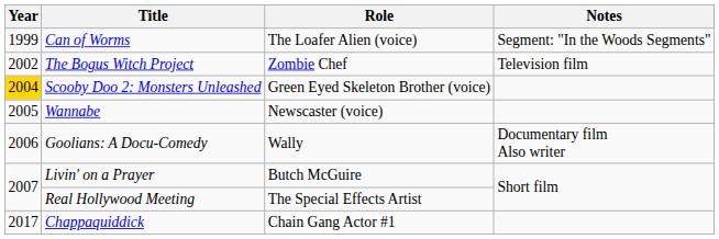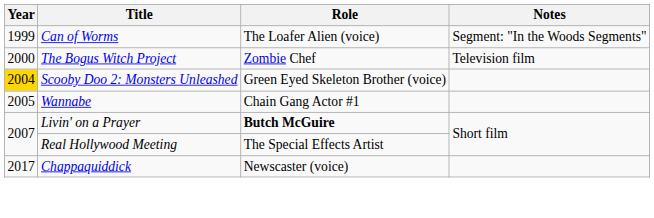The Bogus Witch Project | Year: 2002 -> 2000
Wannabe | Role: Newscaster (voice) -> Chain Gang Actor #1
- row: 2006 | Goolians: A Docu-Comedy | Wally | Documentary film Also writer
Livin' on a Prayer | Role: normal -> bold
Chappaquiddick | Role: Chain Gang Actor #1 -> Newscaster (voice)
